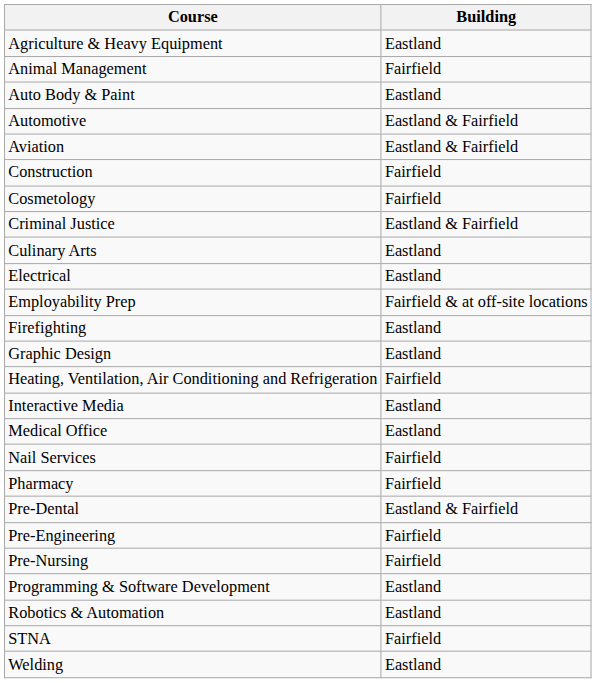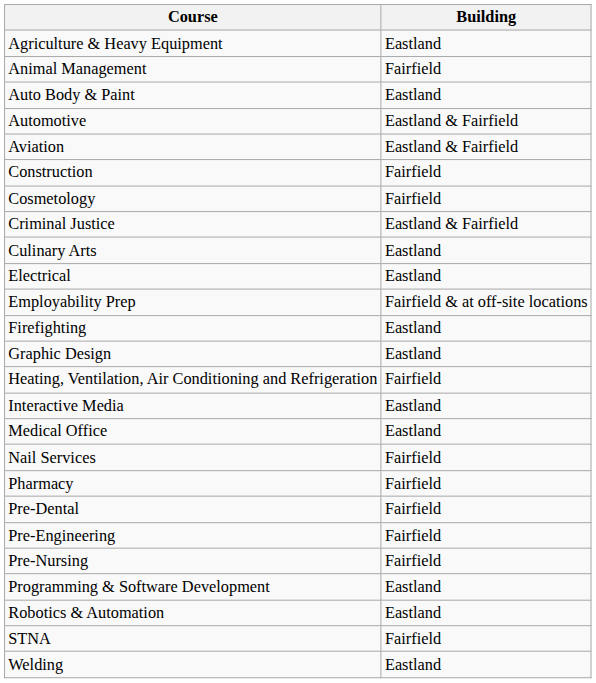Pre-Dental | Building: Eastland & Fairfield -> Fairfield
